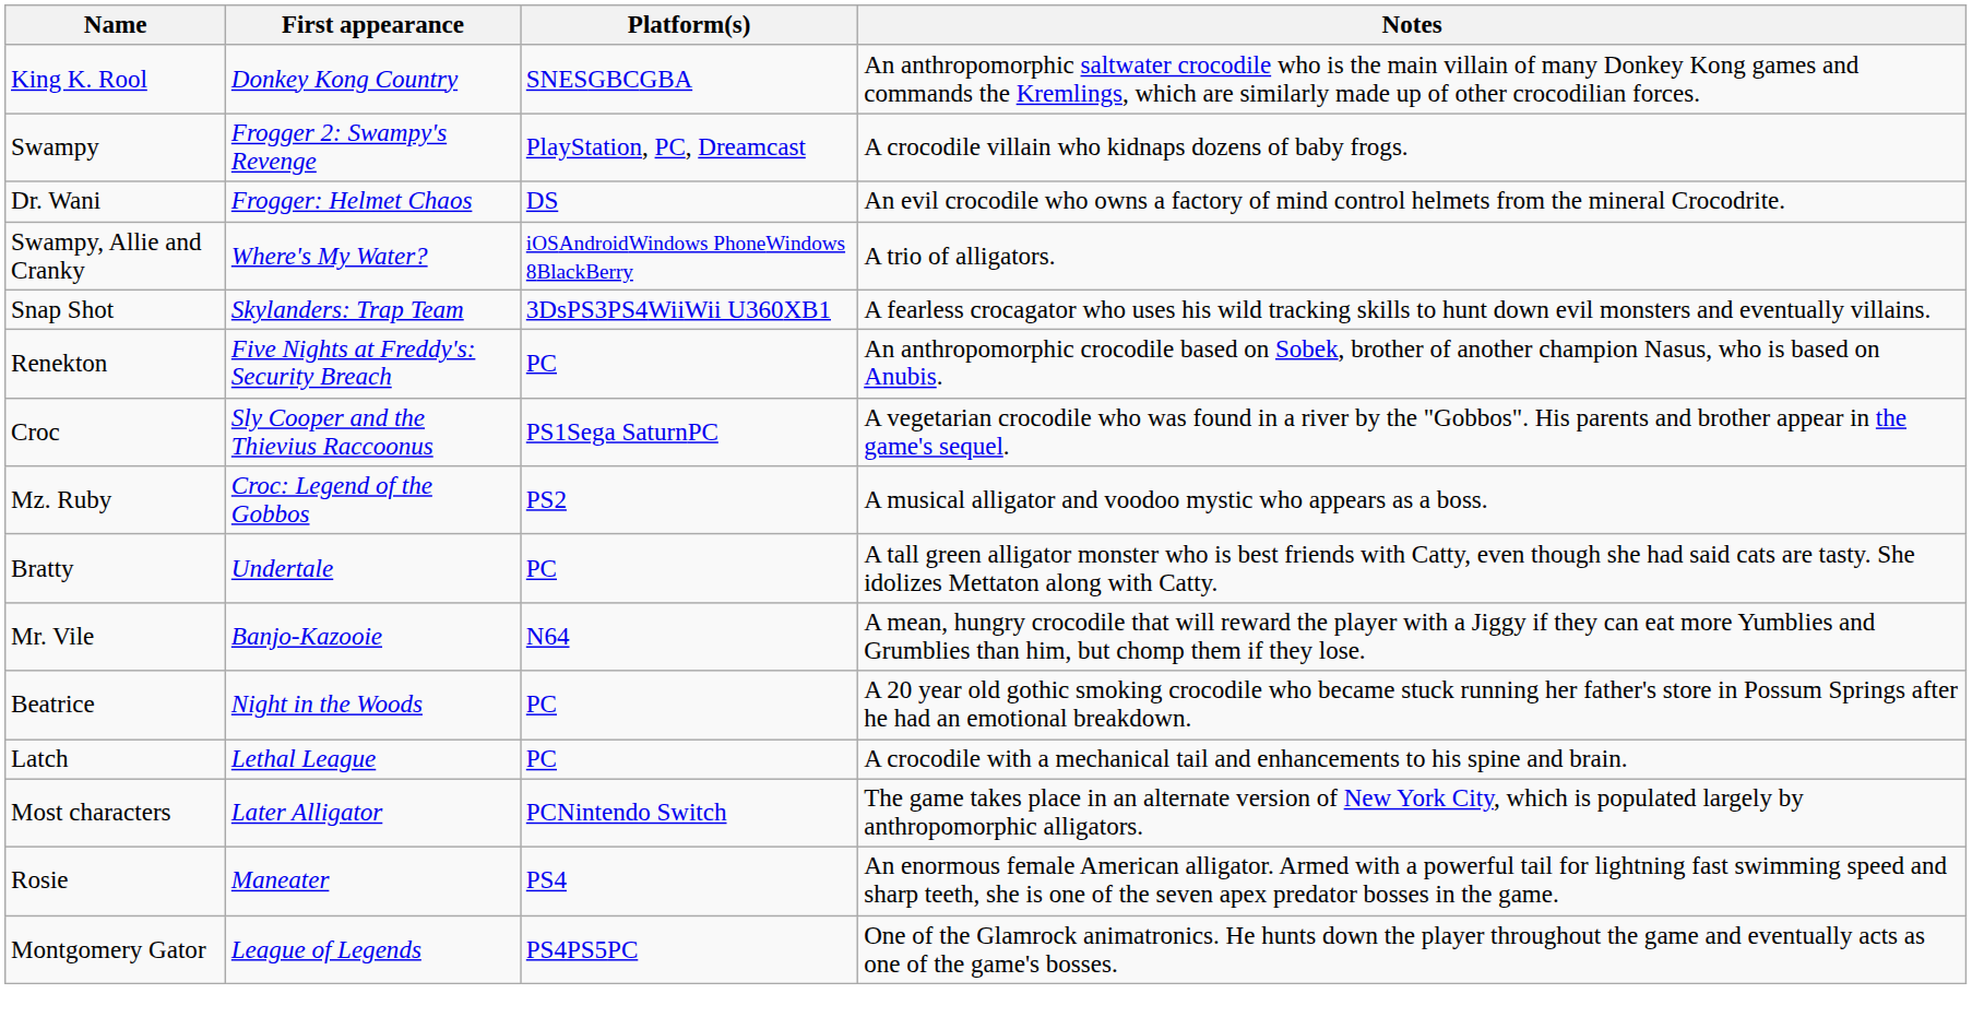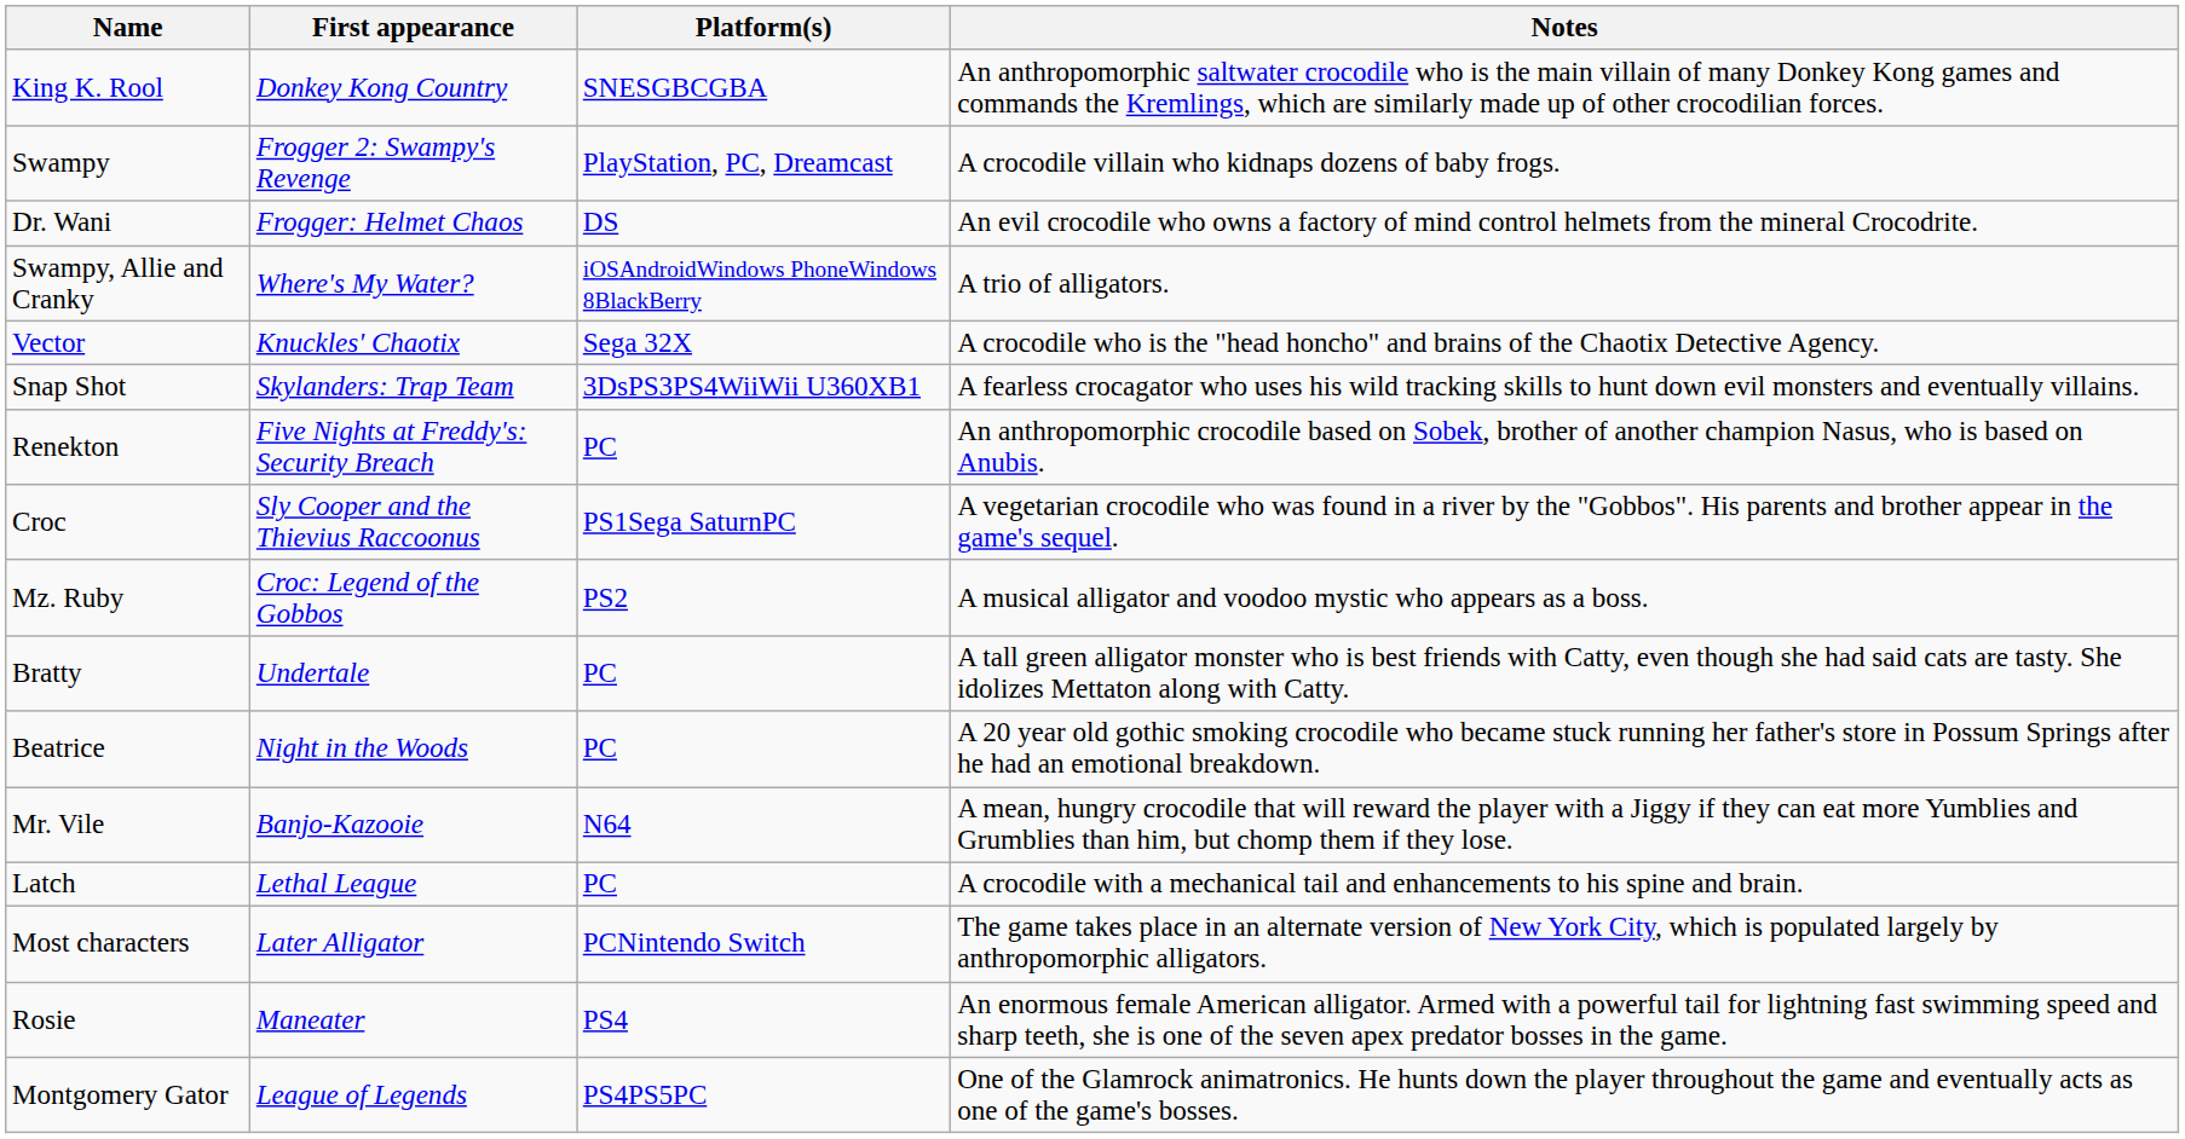+ row: Vector | Knuckles' Chaotix | Sega 32X | A crocodile who is the "head honcho" and brains of the Chaotix Detective Agency.
rows swapped: Beatrice <-> Mr. Vile
